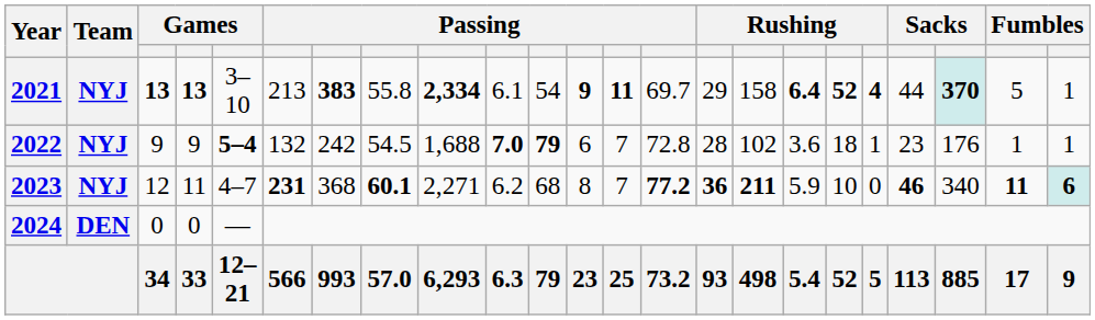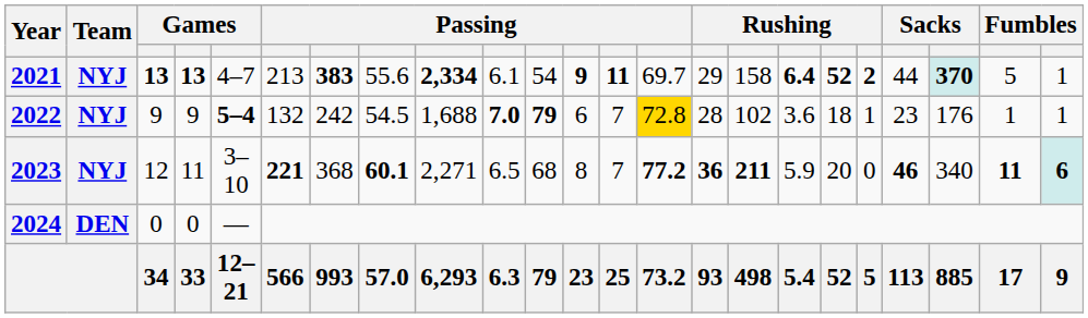2021 | column 5: 3–10 -> 4–7
2021 | column 8: 55.8 -> 55.6
2021 | column 19: 4 -> 2
2022 | column 14: no background -> gold background
2023 | column 5: 4–7 -> 3–10
2023 | column 6: 231 -> 221
2023 | column 10: 6.2 -> 6.5
2023 | column 18: 10 -> 20
